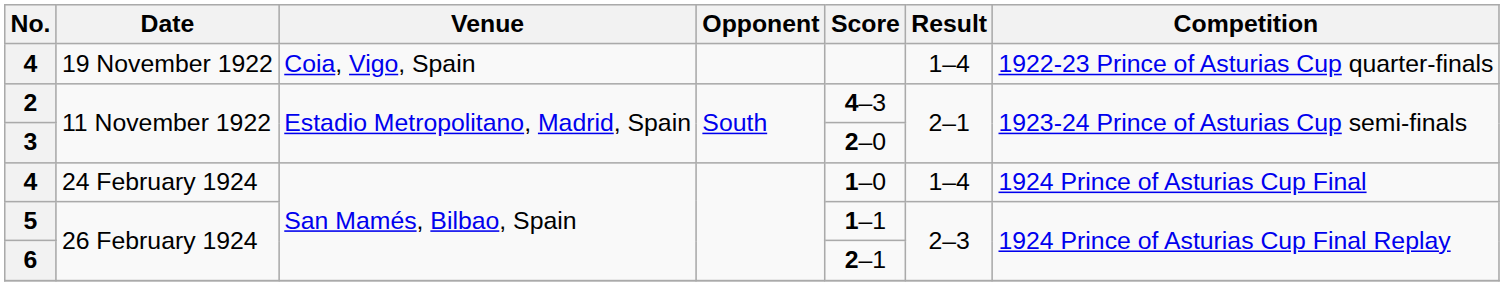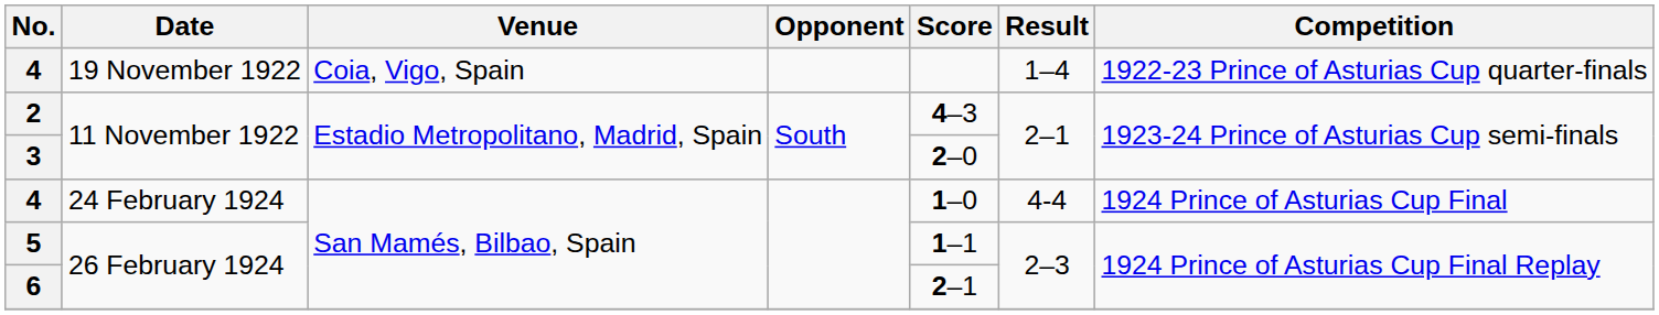4 / 24 February 1924 | Result: 1–4 -> 4-4
